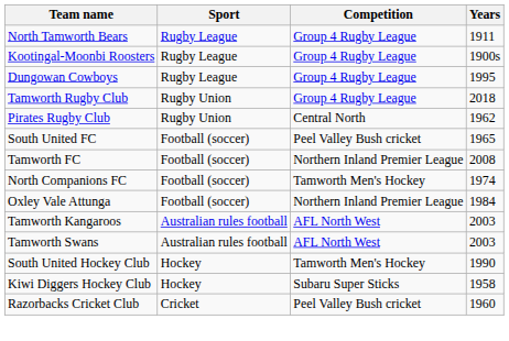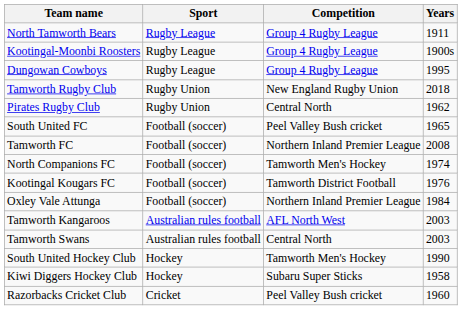Tamworth Rugby Club | Competition: Group 4 Rugby League -> New England Rugby Union
+ row: Kootingal Kougars FC | Football (soccer) | Tamworth District Football | 1976
Tamworth Swans | Competition: AFL North West -> Central North
